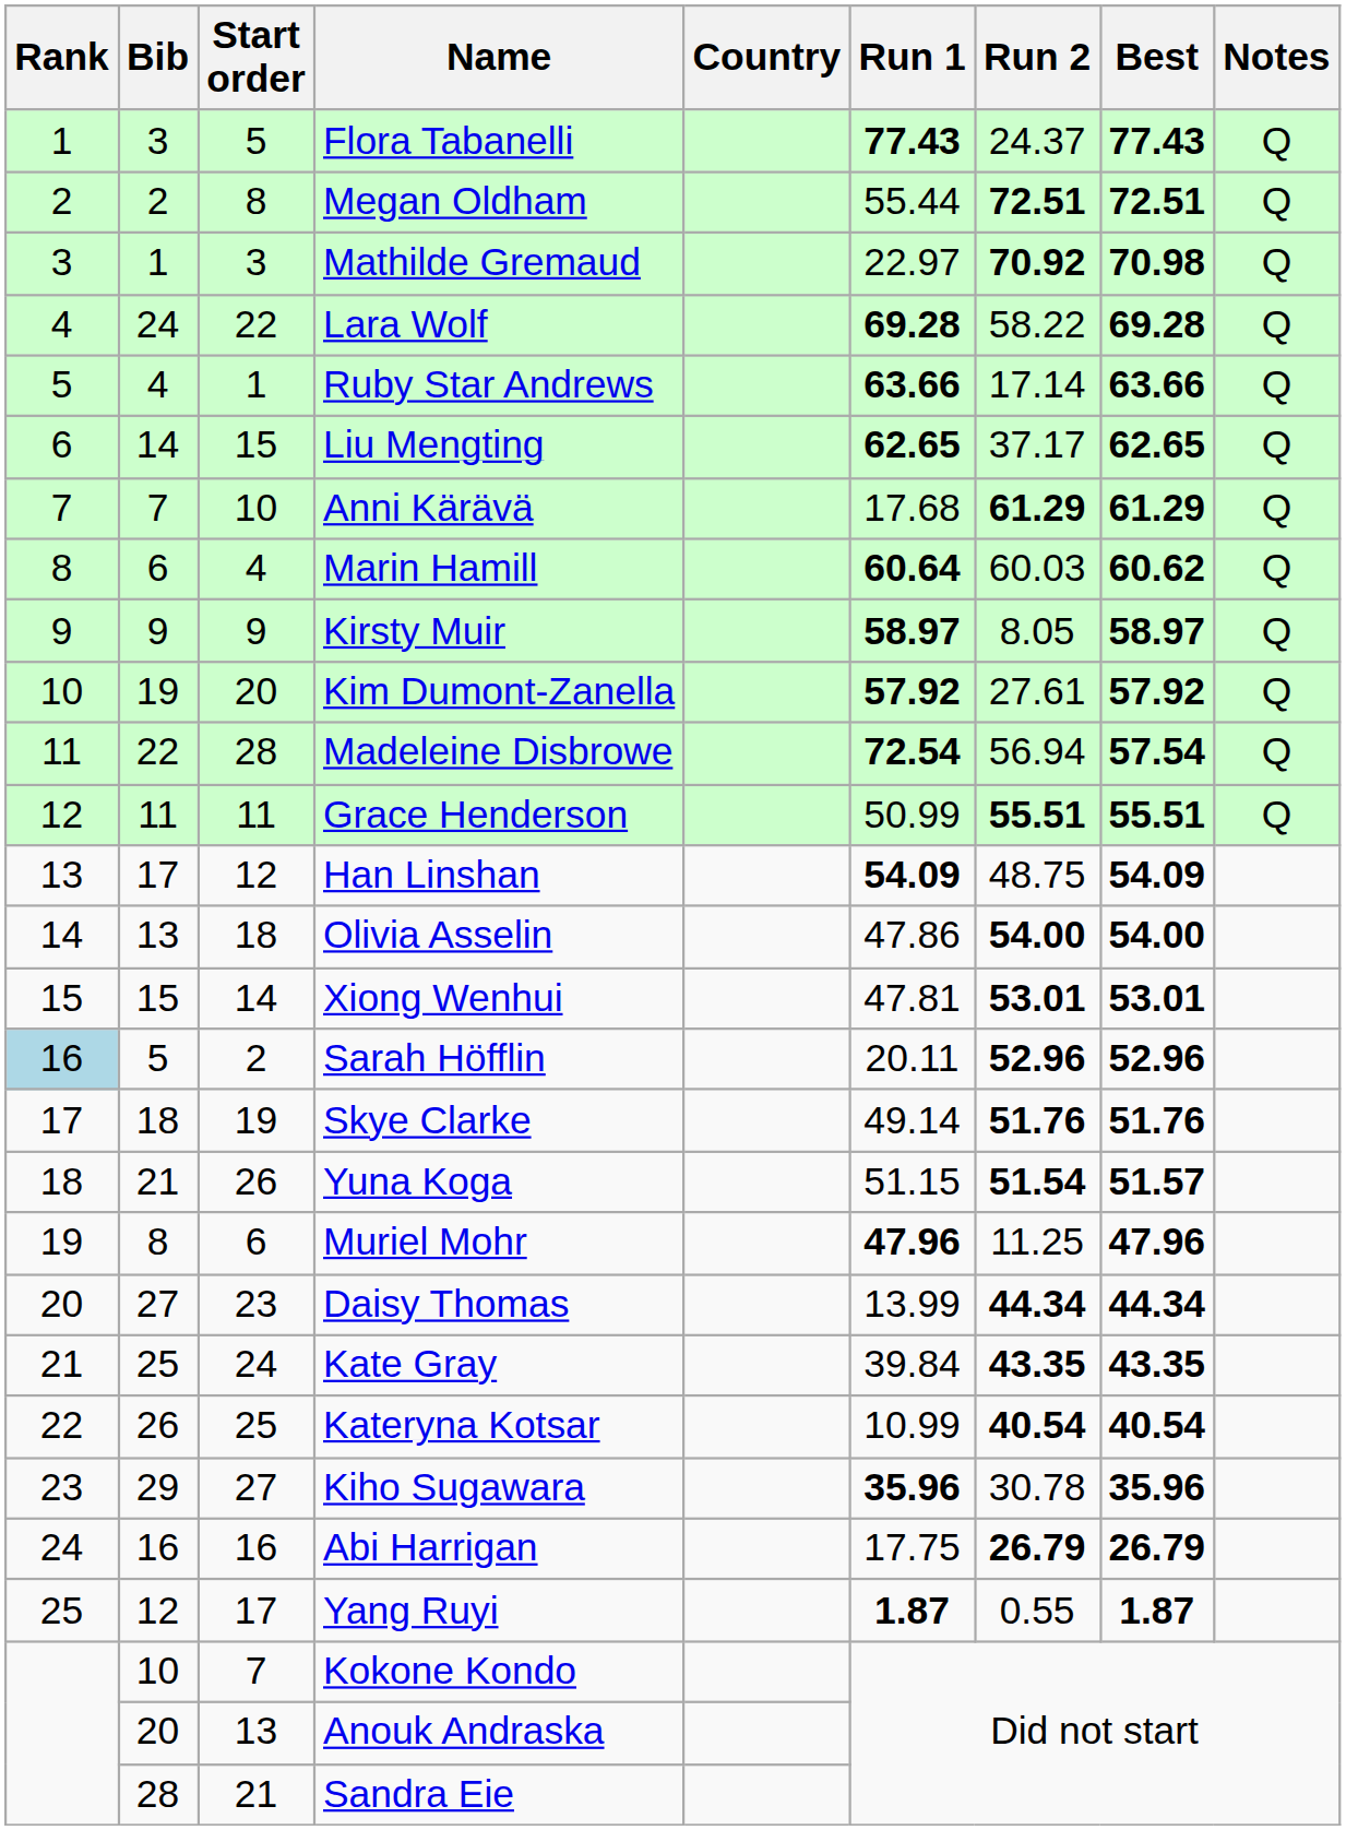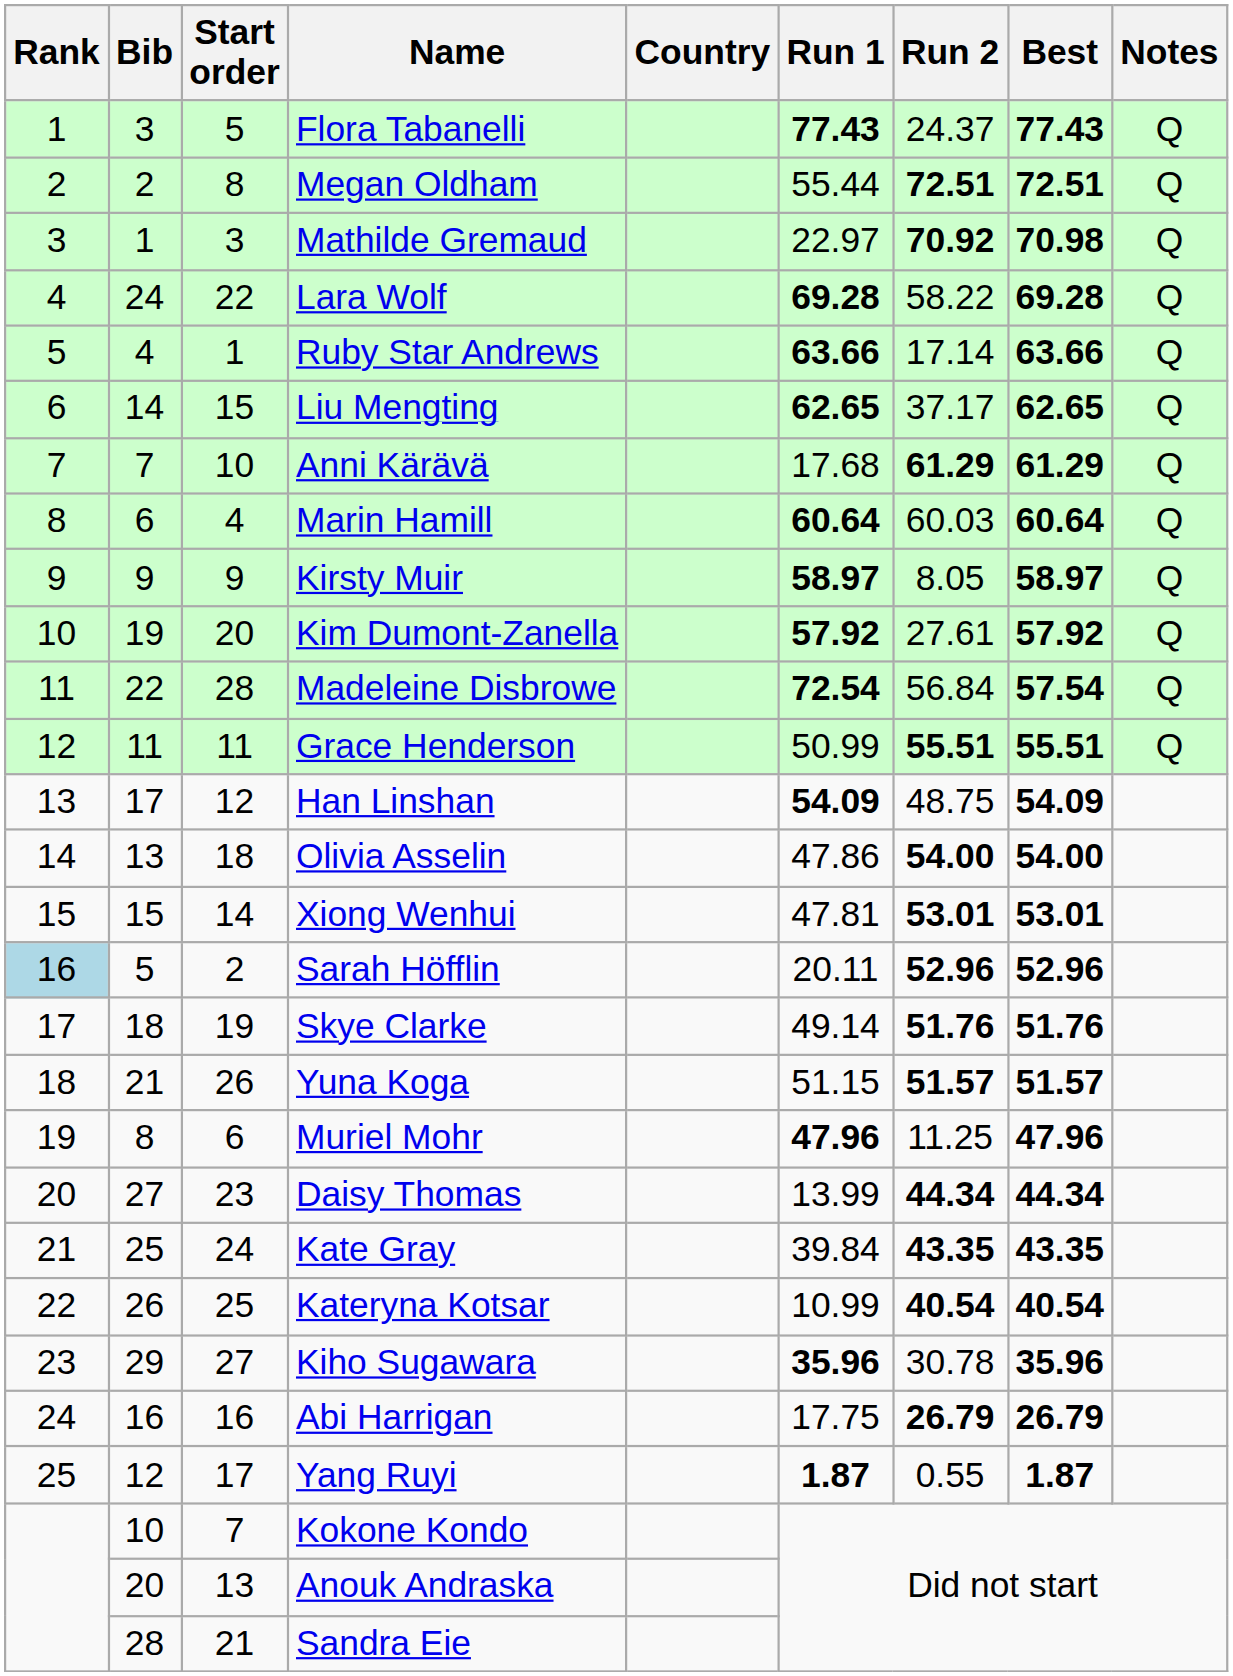Marin Hamill | Best: 60.62 -> 60.64
Madeleine Disbrowe | Run 2: 56.94 -> 56.84
Yuna Koga | Run 2: 51.54 -> 51.57
